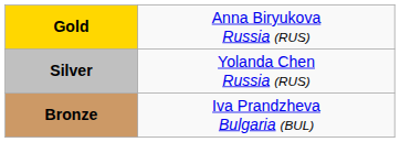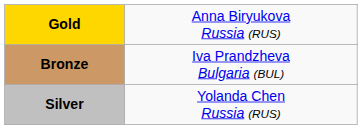rows swapped: Silver <-> Bronze
